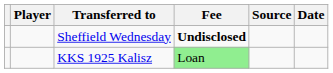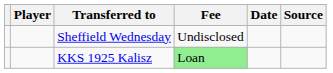columns swapped: Date <-> Source
Sheffield Wednesday | Fee: bold -> normal
